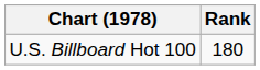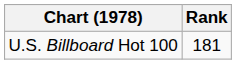U.S. Billboard Hot 100 | Rank: 180 -> 181
